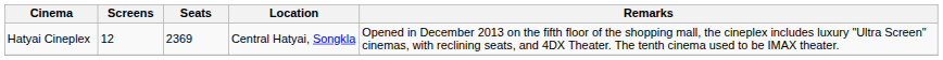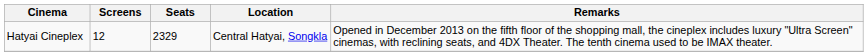Hatyai Cineplex | Seats: 2369 -> 2329
